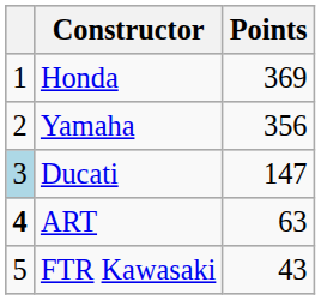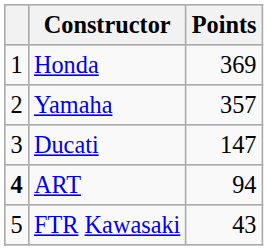Yamaha | Points: 356 -> 357
Ducati | column 1: lightblue background -> no background
ART | Points: 63 -> 94
